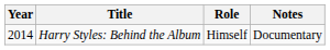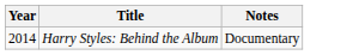- column: Role | Himself
